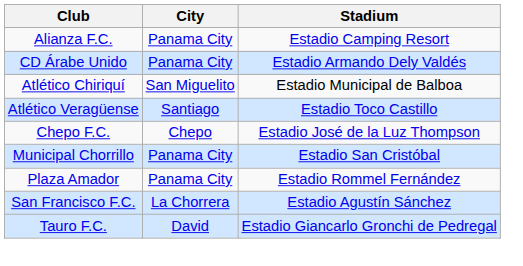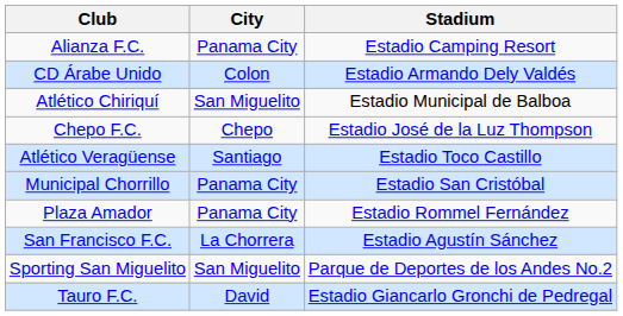CD Árabe Unido | City: Panama City -> Colon
rows swapped: Atlético Veragüense <-> Chepo F.C.
+ row: Sporting San Miguelito | San Miguelito | Parque de Deportes de los Andes No.2
